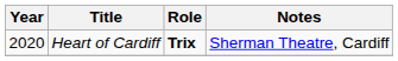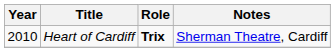Heart of Cardiff | Year: 2020 -> 2010
